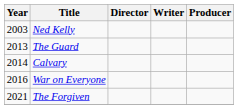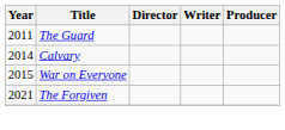- row: 2003 | Ned Kelly
The Guard | Year: 2013 -> 2011
War on Everyone | Year: 2016 -> 2015
